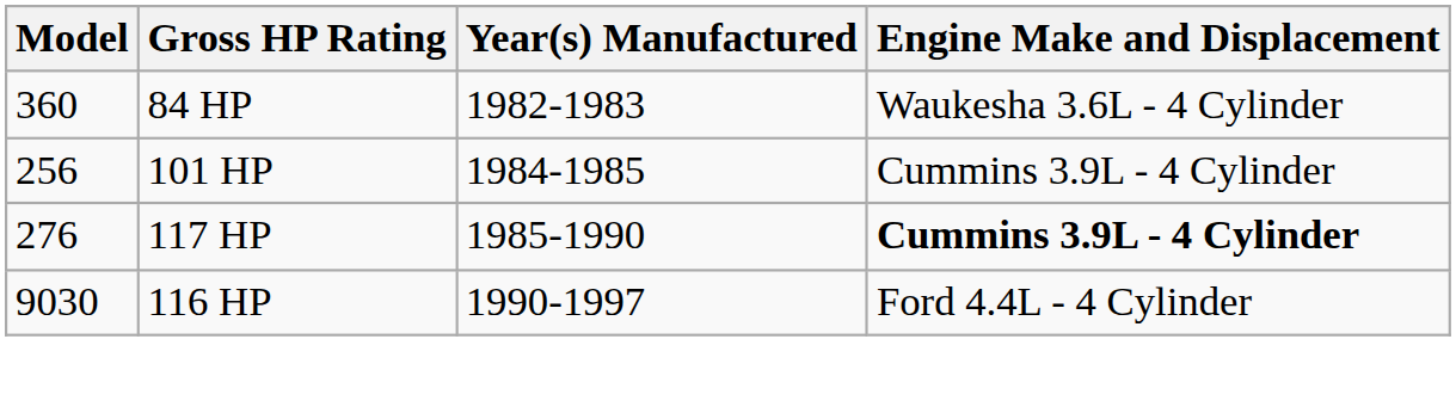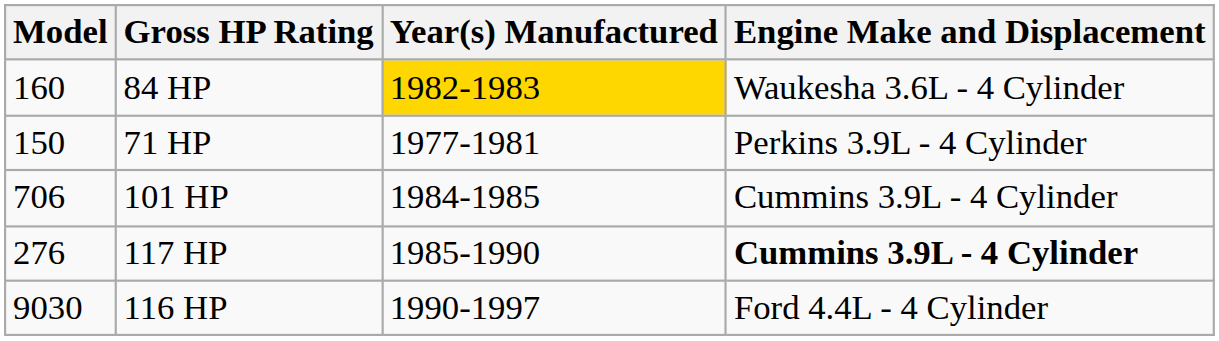84 HP | Model: 360 -> 160
84 HP | Year(s) Manufactured: no background -> gold background
+ row: 150 | 71 HP | 1977-1981 | Perkins 3.9L - 4 Cylinder
101 HP | Model: 256 -> 706
